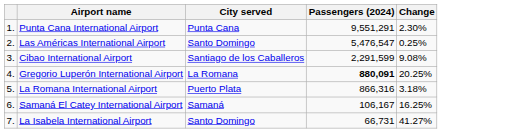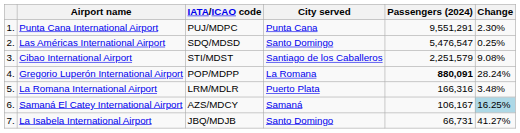+ column: IATA/ICAO code | PUJ/MDPC | SDQ/MDSD | STI/MDST | POP/MDPP | LRM/MDLR | AZS/MDCY | JBQ/MDJB
Cibao International Airport | Passengers (2024): 2,291,599 -> 2,251,579
Gregorio Luperón International Airport | Change: 20.25% -> 28.24%
La Romana International Airport | Passengers (2024): 866,316 -> 166,316
La Romana International Airport | Change: 3.18% -> 3.48%
Samaná El Catey International Airport | Change: no background -> lightblue background
